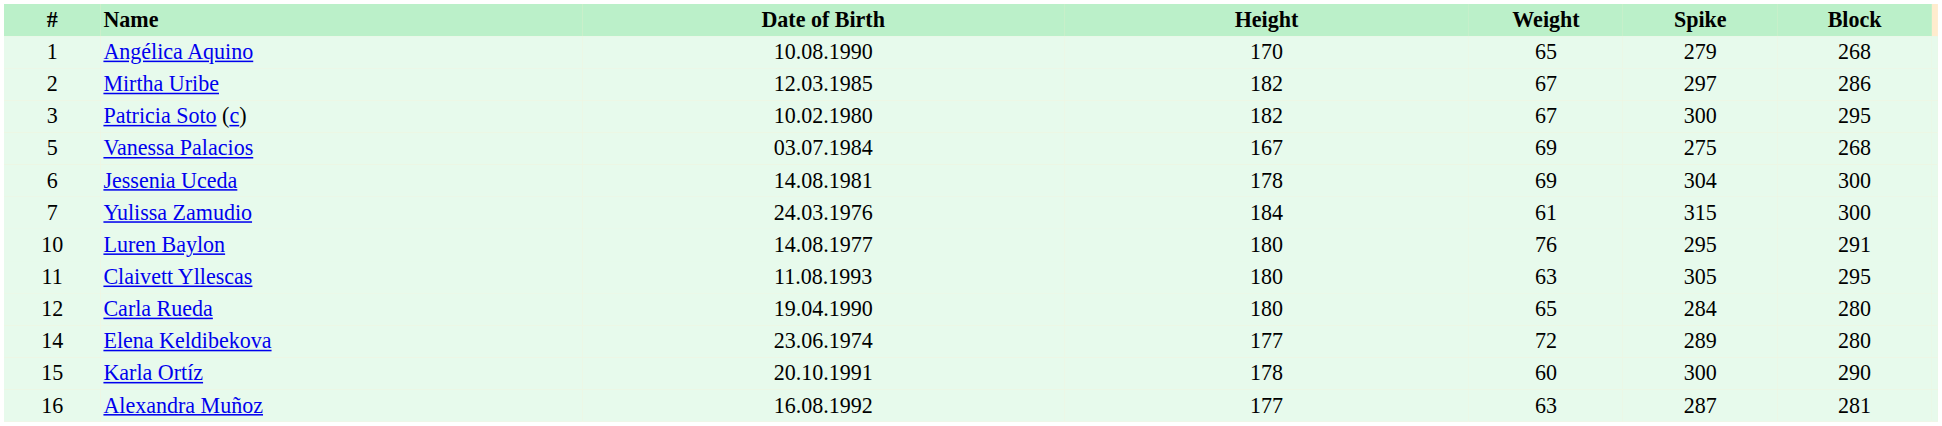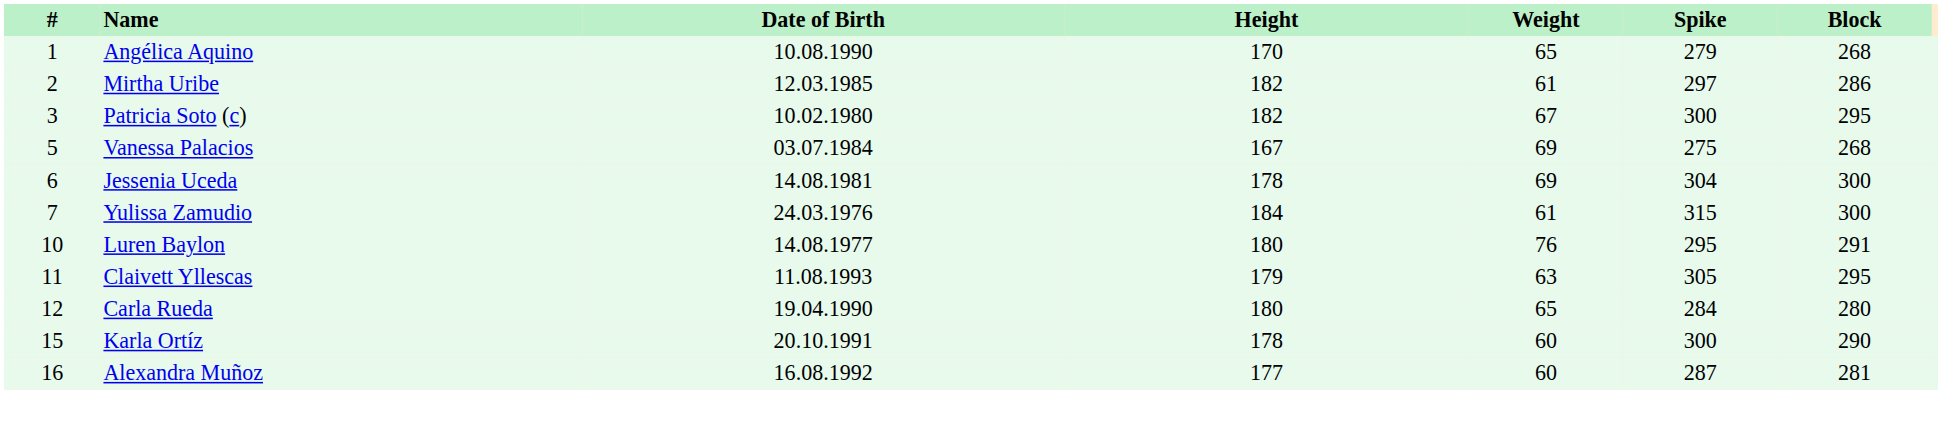Mirtha Uribe | Weight: 67 -> 61
Claivett Yllescas | Height: 180 -> 179
- row: 14 | Elena Keldibekova | 23.06.1974 | 177 | 72 | 289 | 280
Alexandra Muñoz | Weight: 63 -> 60
